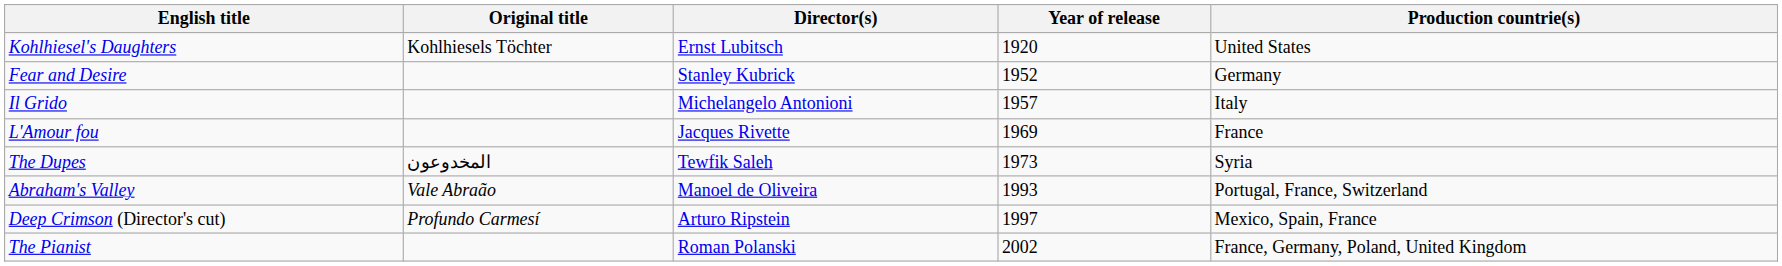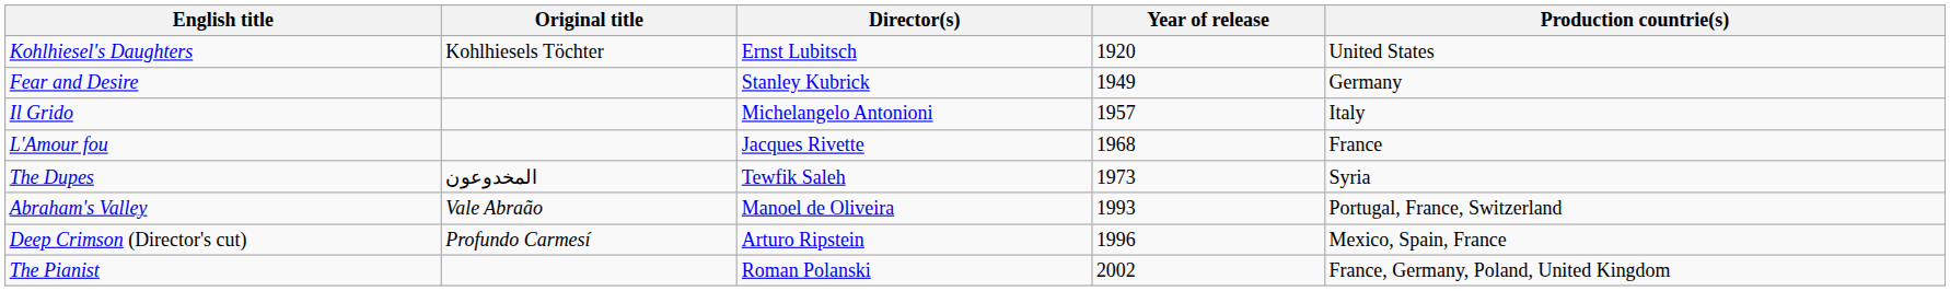Fear and Desire | Year of release: 1952 -> 1949
L'Amour fou | Year of release: 1969 -> 1968
Deep Crimson (Director's cut) | Year of release: 1997 -> 1996
